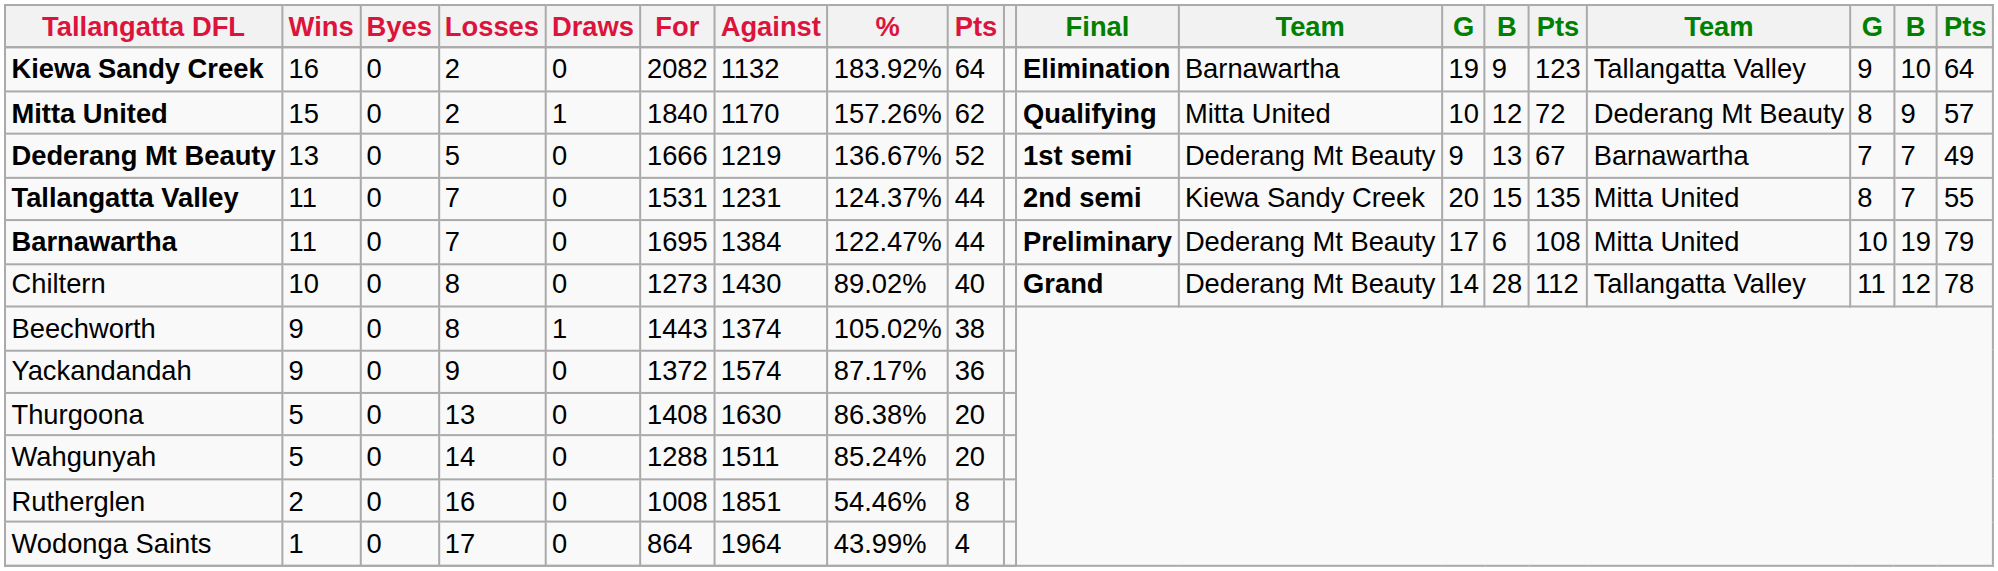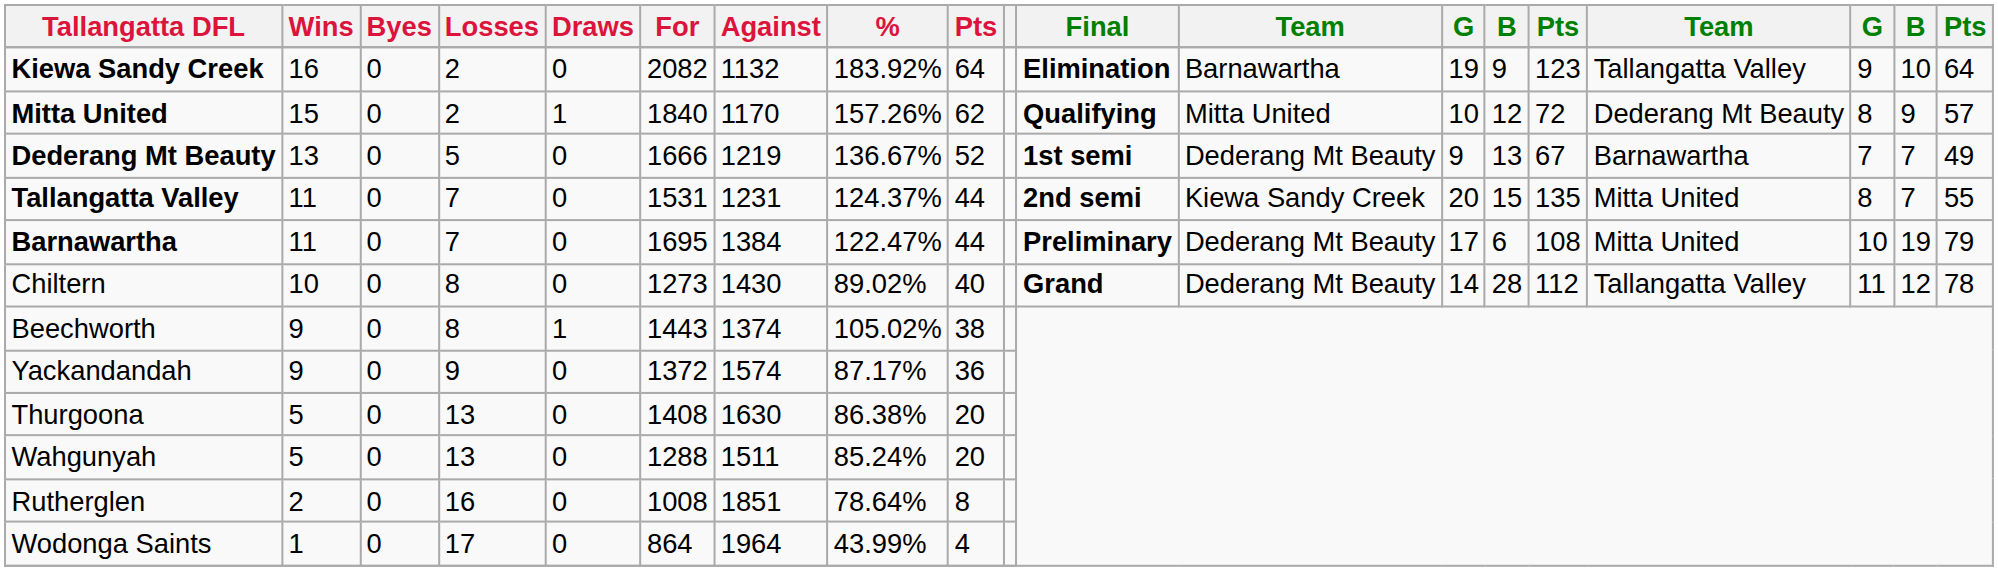Wahgunyah | Losses: 14 -> 13
Rutherglen | %: 54.46% -> 78.64%
